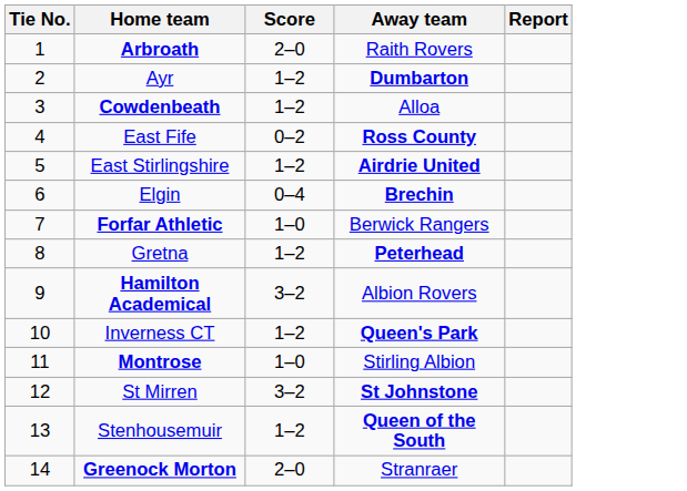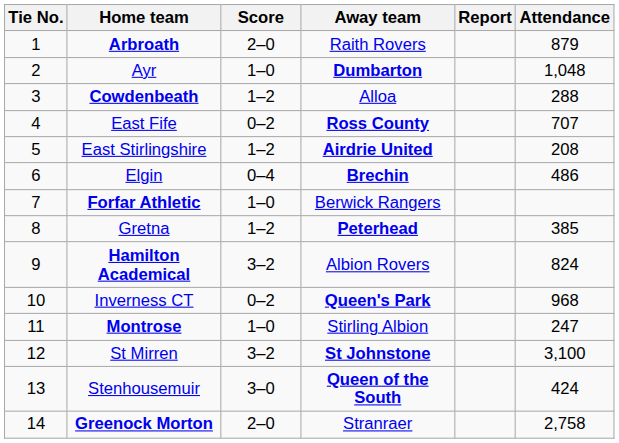+ column: Attendance | 879 | 1,048 | 288 | 707 | 208 | 486 | 385 | 824 | 968 | 247 | 3,100 | 424 | 2,758
Ayr | Score: 1–2 -> 1–0
Inverness CT | Score: 1–2 -> 0–2
Stenhousemuir | Score: 1–2 -> 3–0
